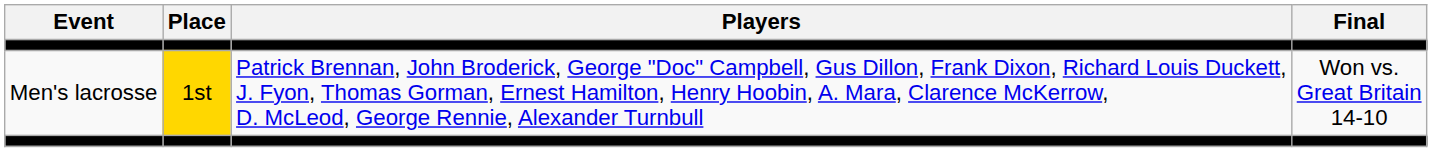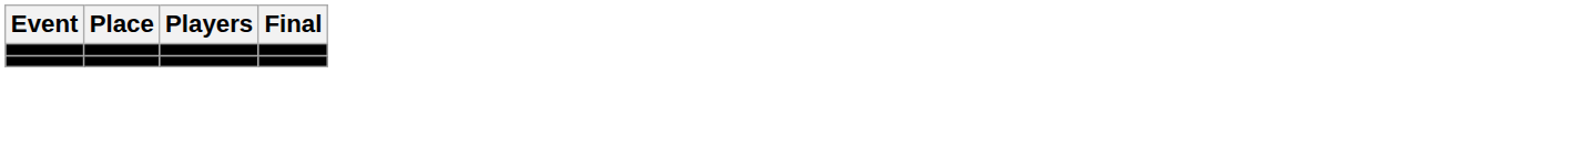- row: Men's lacrosse | 1st | Patrick Brennan, John Broderick, George "Doc" Campbell, Gus Dillon, Frank Dixon, Richard Louis Duckett, J. Fyon, Thomas Gorman, Ernest Hamilton, Henry Hoobin, A. Mara, Clarence McKerrow, D. McLeod, George Rennie, Alexander Turnbull | Won vs. Great Britain 14-10
